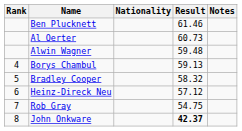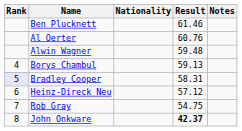Al Oerter | Result: 60.73 -> 60.76
Bradley Cooper | Rank: no background -> lavender background
Bradley Cooper | Result: 58.32 -> 58.31
